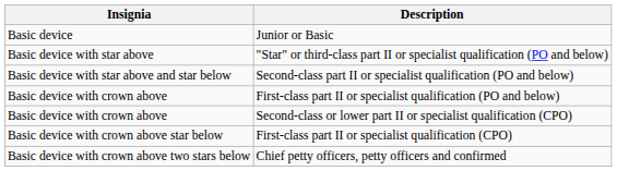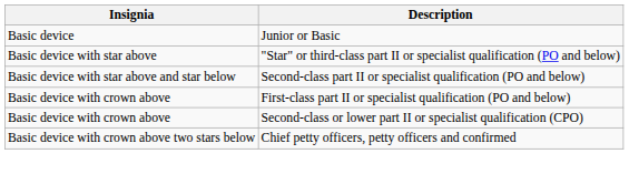- row: Basic device with crown above star below | First-class part II or specialist qualification (CPO)
